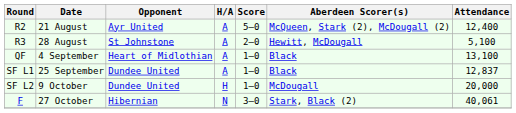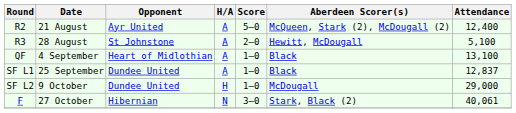SF L2 | Attendance: 20,000 -> 29,000
